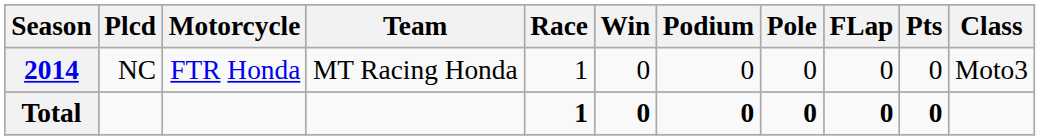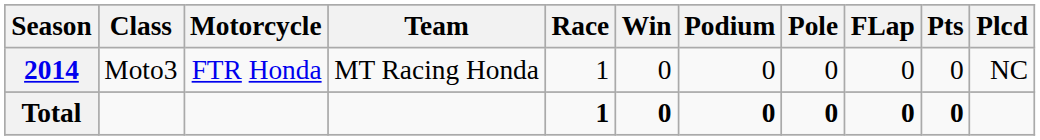columns swapped: Class <-> Plcd
